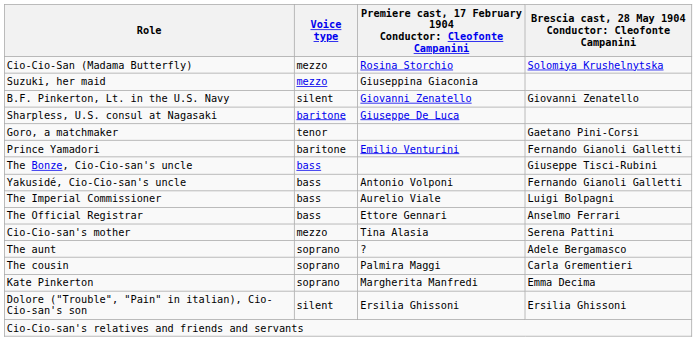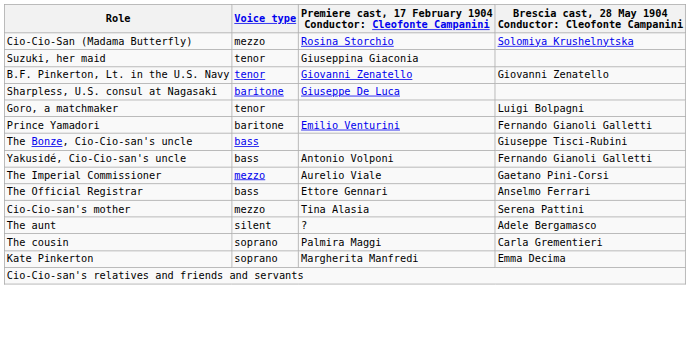Suzuki, her maid | Voice type: mezzo -> tenor
B.F. Pinkerton, Lt. in the U.S. Navy | Voice type: silent -> tenor
Goro, a matchmaker | column 4: Gaetano Pini-Corsi -> Luigi Bolpagni
The Imperial Commissioner | Voice type: bass -> mezzo
The Imperial Commissioner | column 4: Luigi Bolpagni -> Gaetano Pini-Corsi
The aunt | Voice type: soprano -> silent
- row: Dolore ("Trouble", "Pain" in italian), Cio-Cio-san's son | silent | Ersilia Ghissoni | Ersilia Ghissoni
